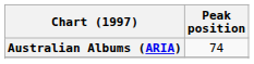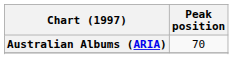Australian Albums (ARIA) | Peak position: 74 -> 70
